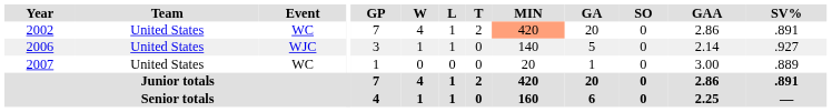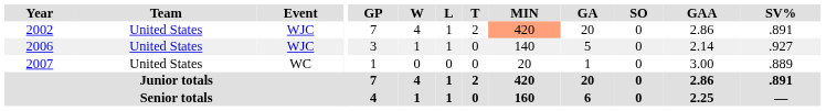2002 | Event: WC -> WJC
